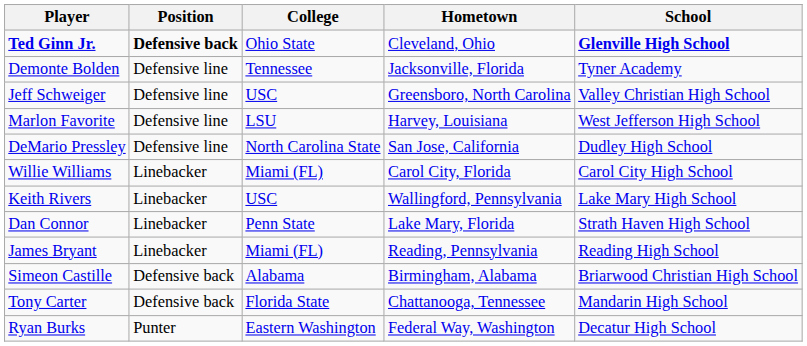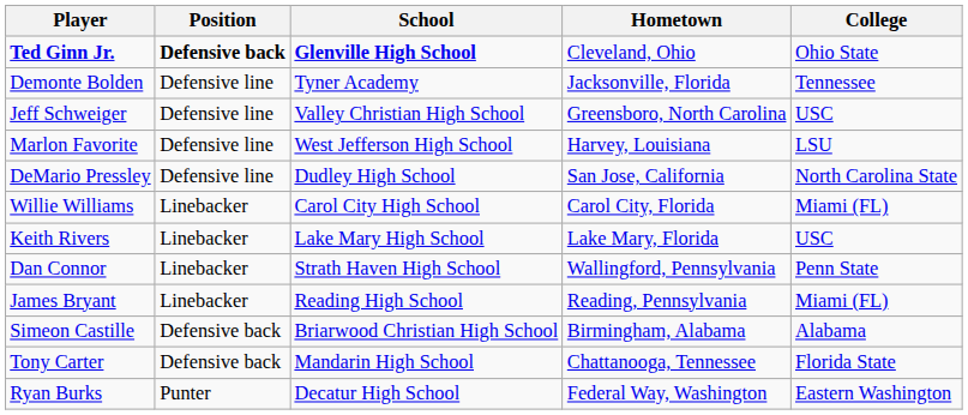columns swapped: School <-> College
Keith Rivers | Hometown: Wallingford, Pennsylvania -> Lake Mary, Florida
Dan Connor | Hometown: Lake Mary, Florida -> Wallingford, Pennsylvania
